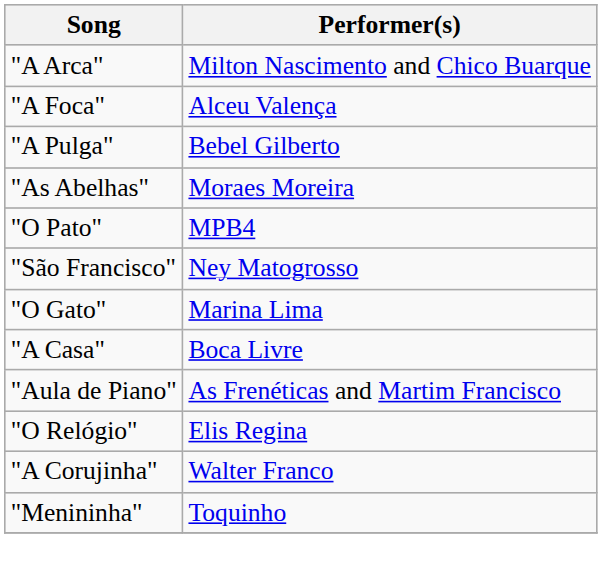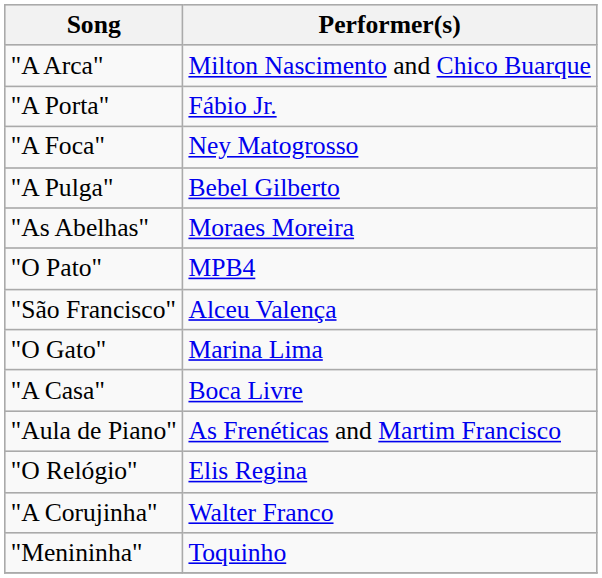+ row: "A Porta" | Fábio Jr.
"A Foca" | Performer(s): Alceu Valença -> Ney Matogrosso
"São Francisco" | Performer(s): Ney Matogrosso -> Alceu Valença
